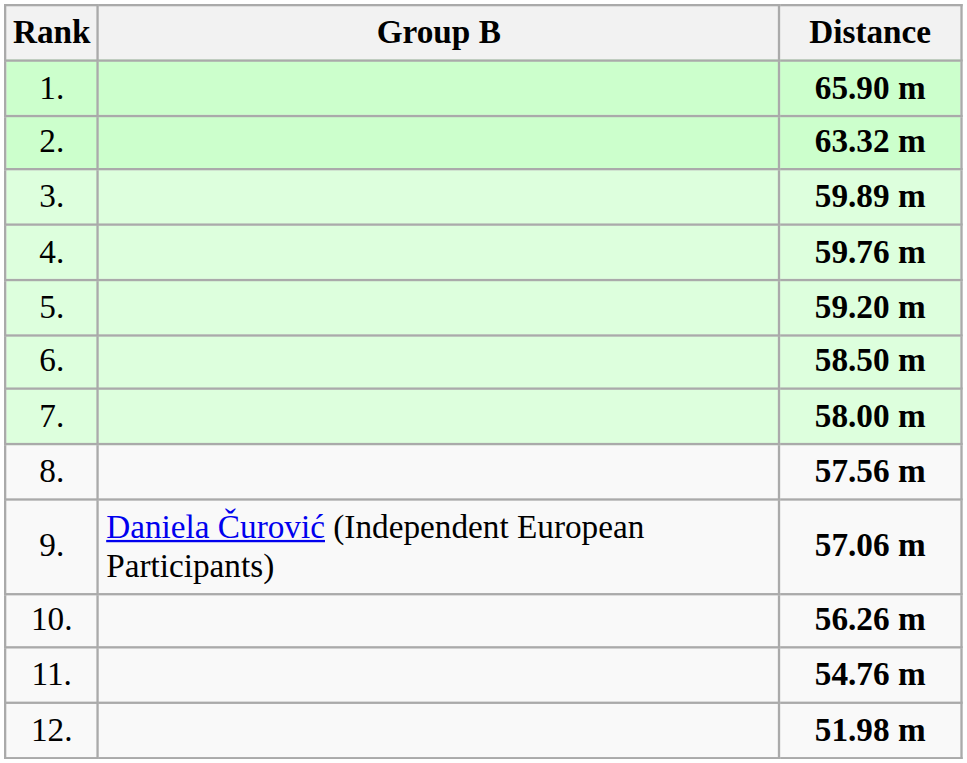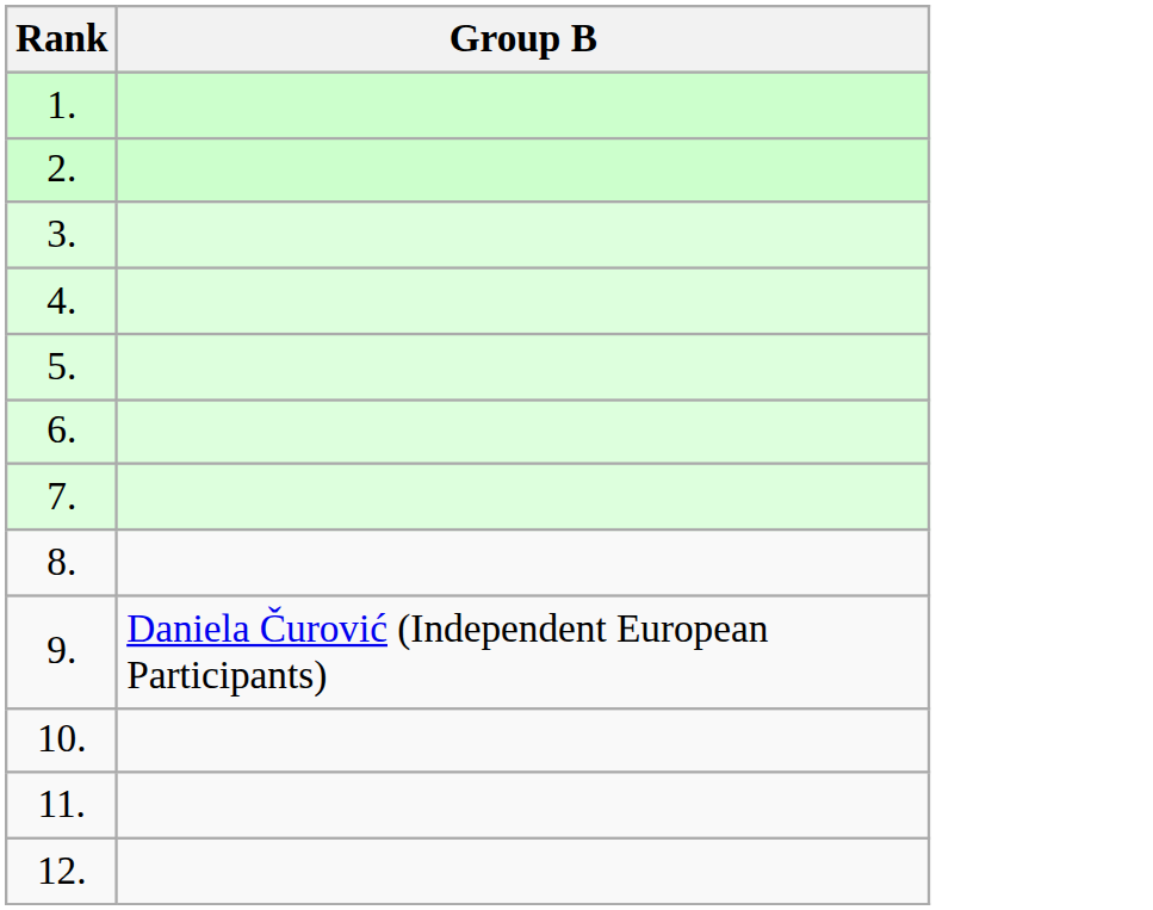- column: Distance | 65.90 m | 63.32 m | 59.89 m | 59.76 m | 59.20 m | 58.50 m | 58.00 m | 57.56 m | 57.06 m | 56.26 m | 54.76 m | 51.98 m
